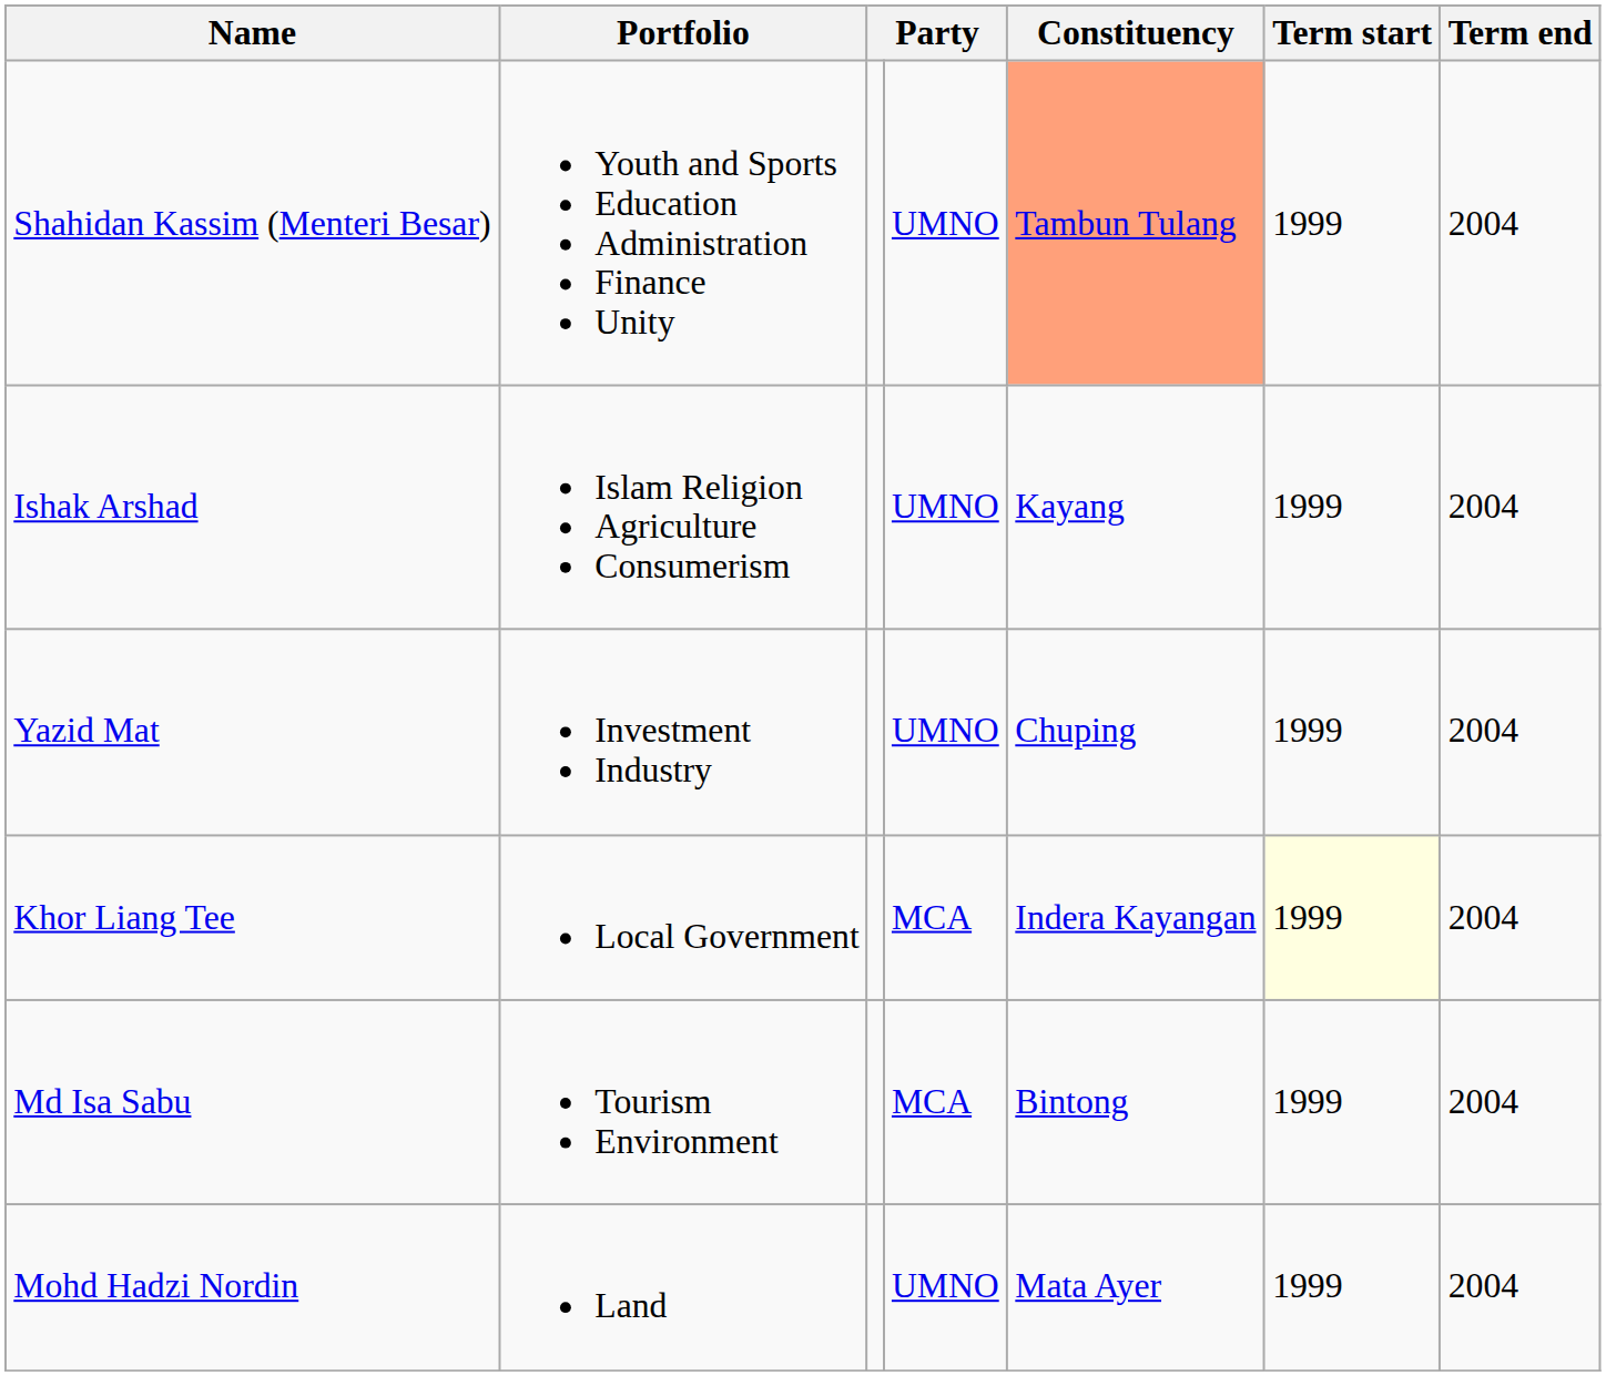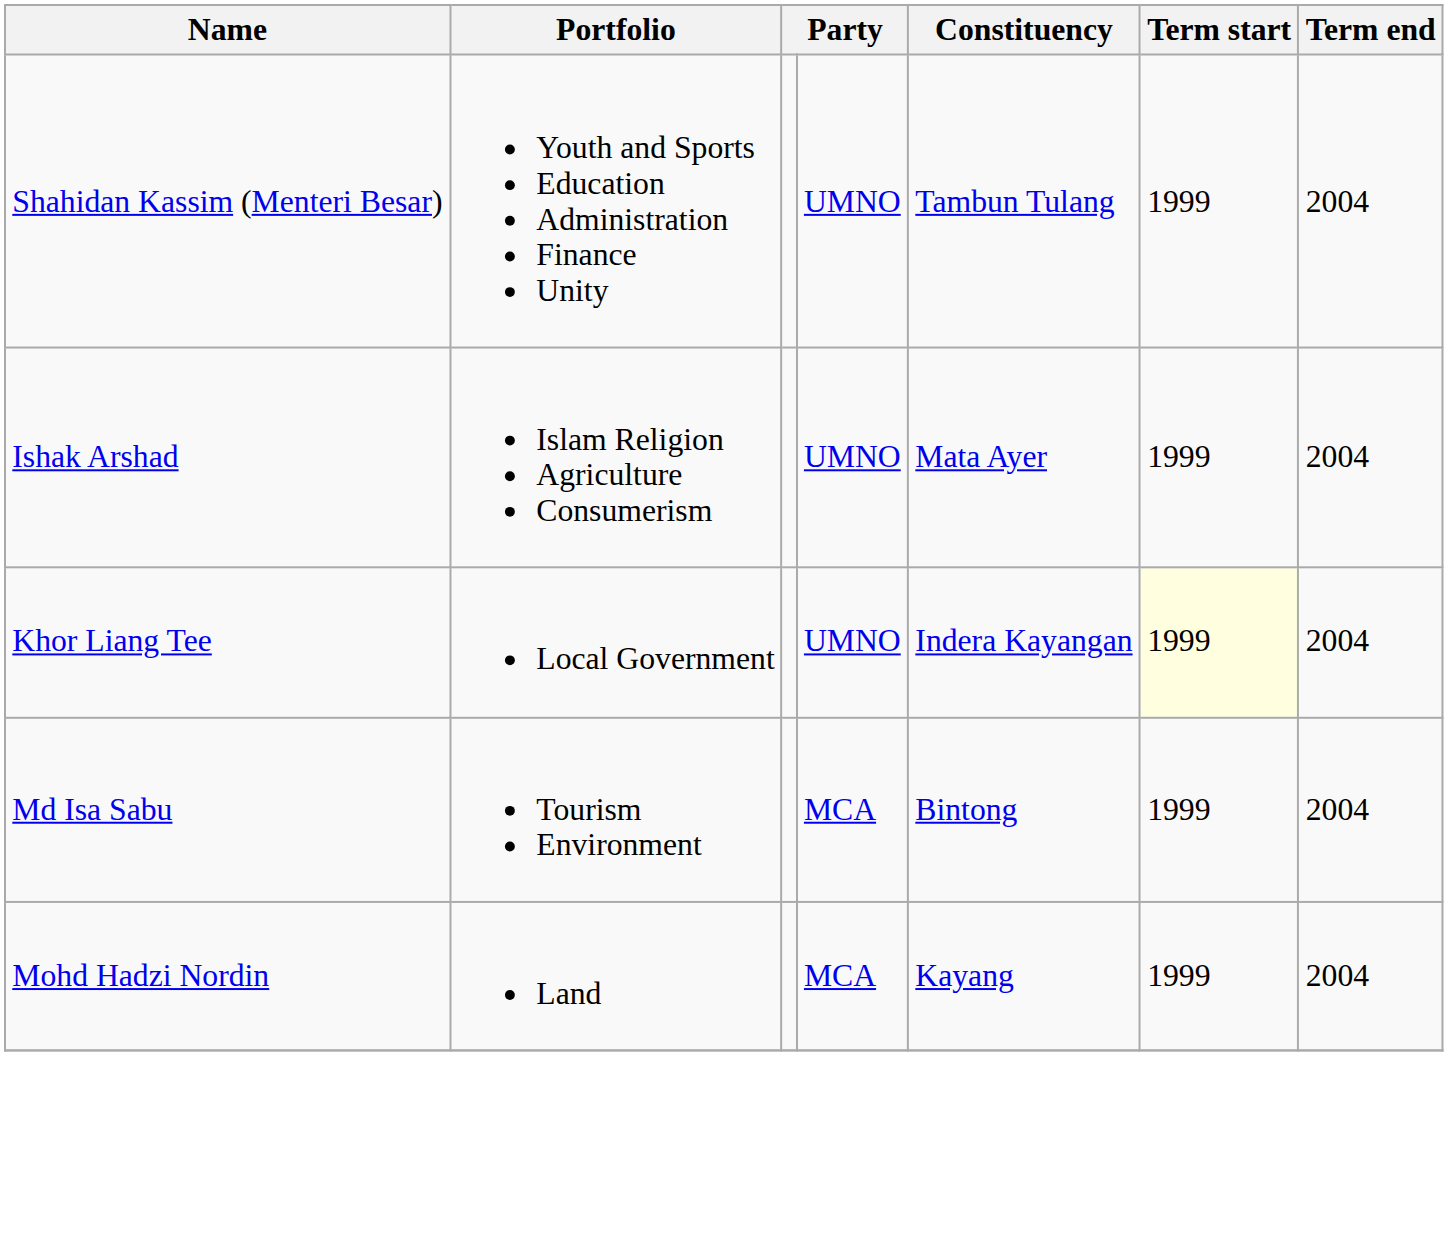Shahidan Kassim (Menteri Besar) | Constituency: lightsalmon background -> no background
Ishak Arshad | Constituency: Kayang -> Mata Ayer
- row: Yazid Mat | Investment Industry | UMNO | Chuping | 1999 | 2004
Khor Liang Tee | column 4: MCA -> UMNO
Mohd Hadzi Nordin | column 4: UMNO -> MCA
Mohd Hadzi Nordin | Constituency: Mata Ayer -> Kayang
